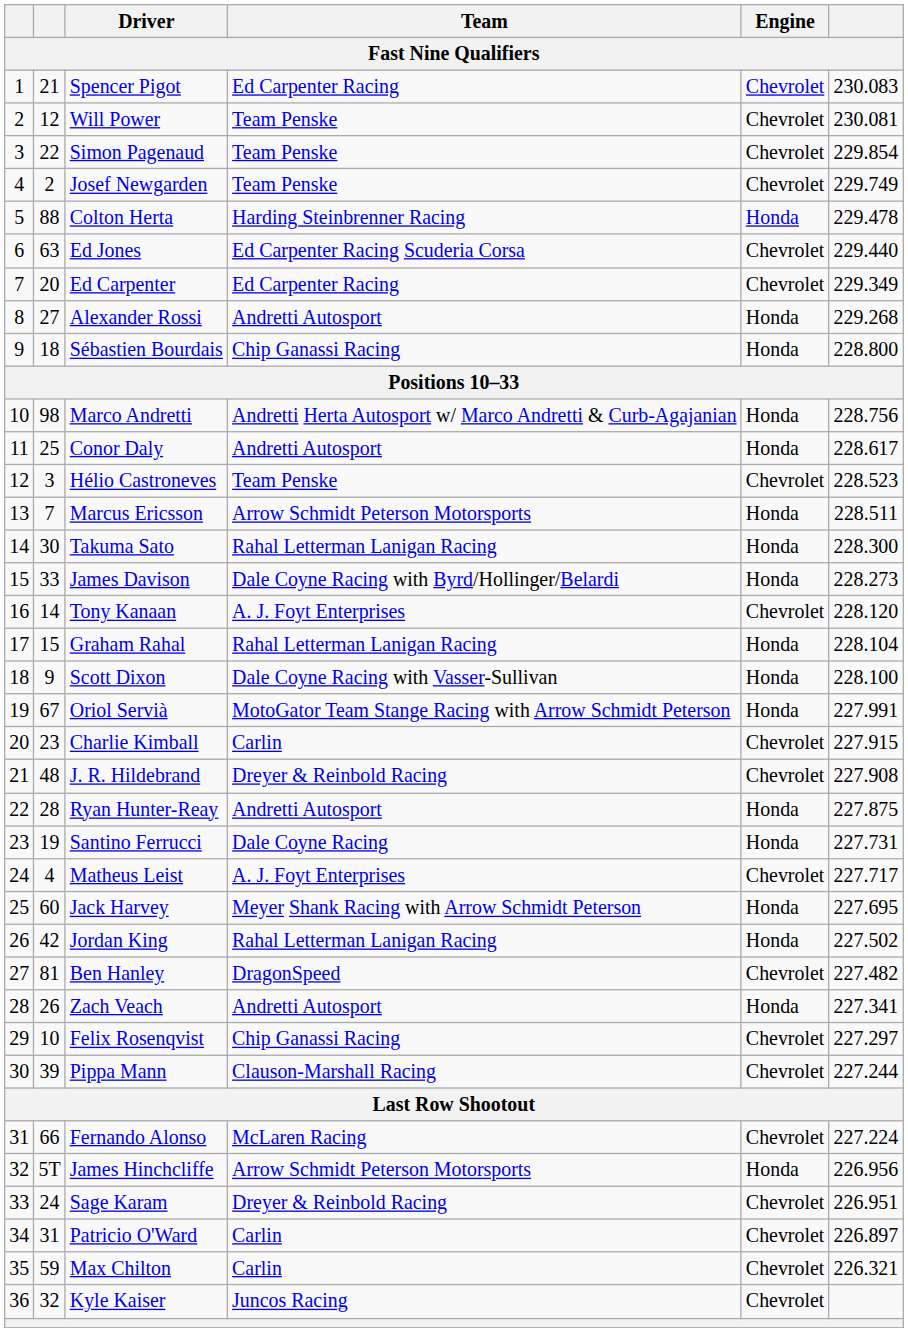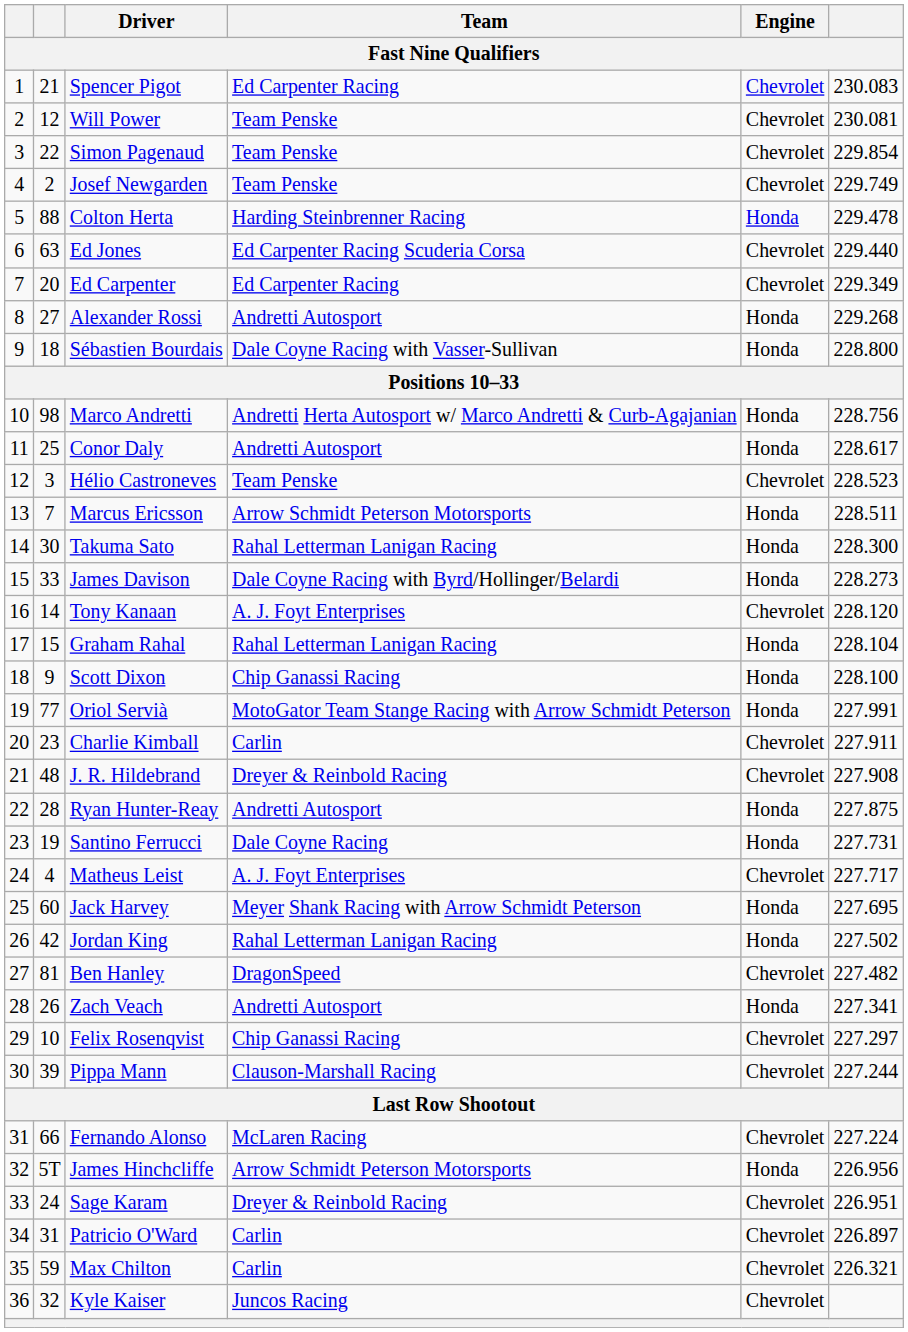Sébastien Bourdais | Team: Chip Ganassi Racing -> Dale Coyne Racing with Vasser-Sullivan
Scott Dixon | Team: Dale Coyne Racing with Vasser-Sullivan -> Chip Ganassi Racing
Oriol Servià | column 2: 67 -> 77
Charlie Kimball | column 6: 227.915 -> 227.911
